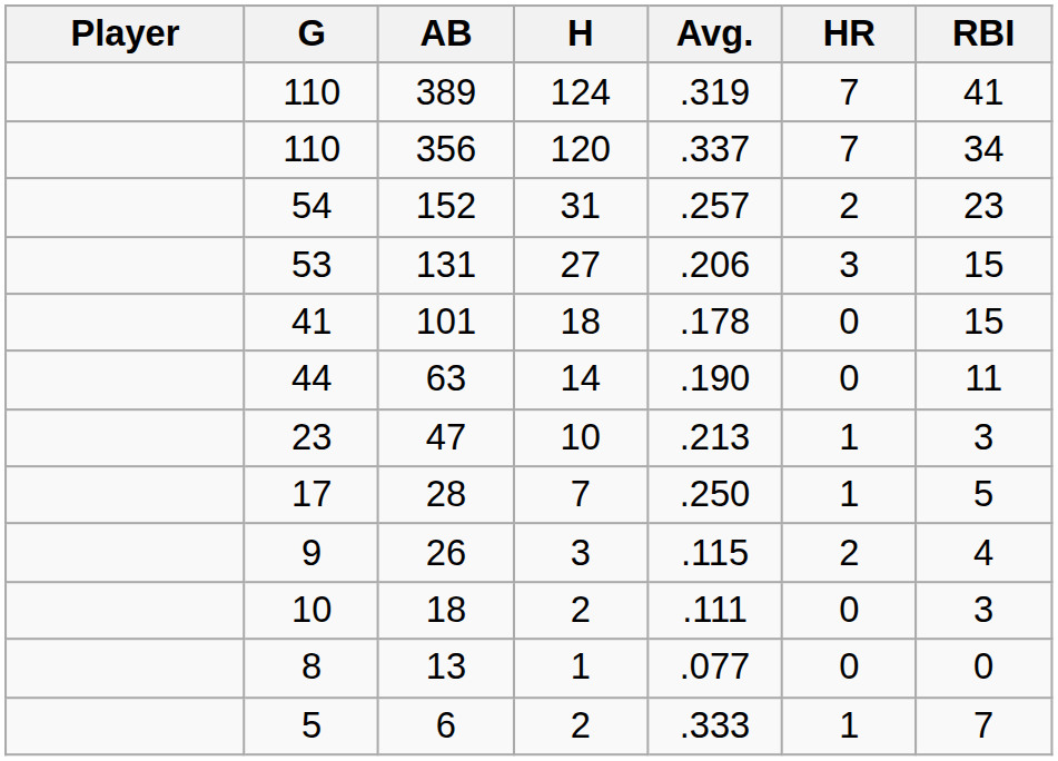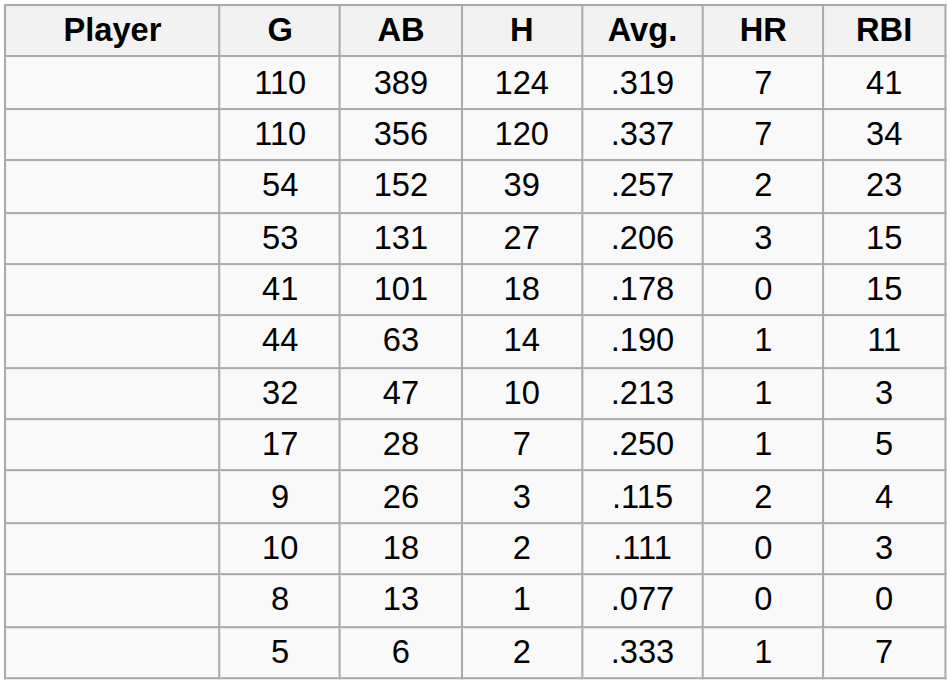152 | H: 31 -> 39
63 | HR: 0 -> 1
47 | G: 23 -> 32
